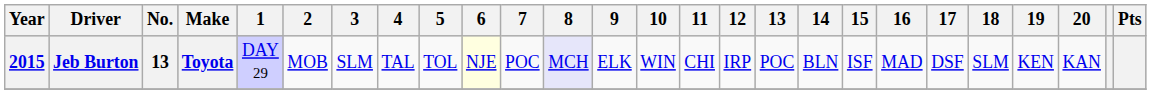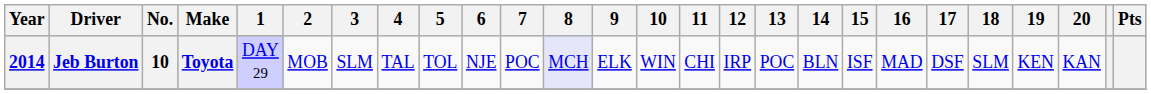Jeb Burton | Year: 2015 -> 2014
Jeb Burton | No.: 13 -> 10
Jeb Burton | 6: lightyellow background -> no background
